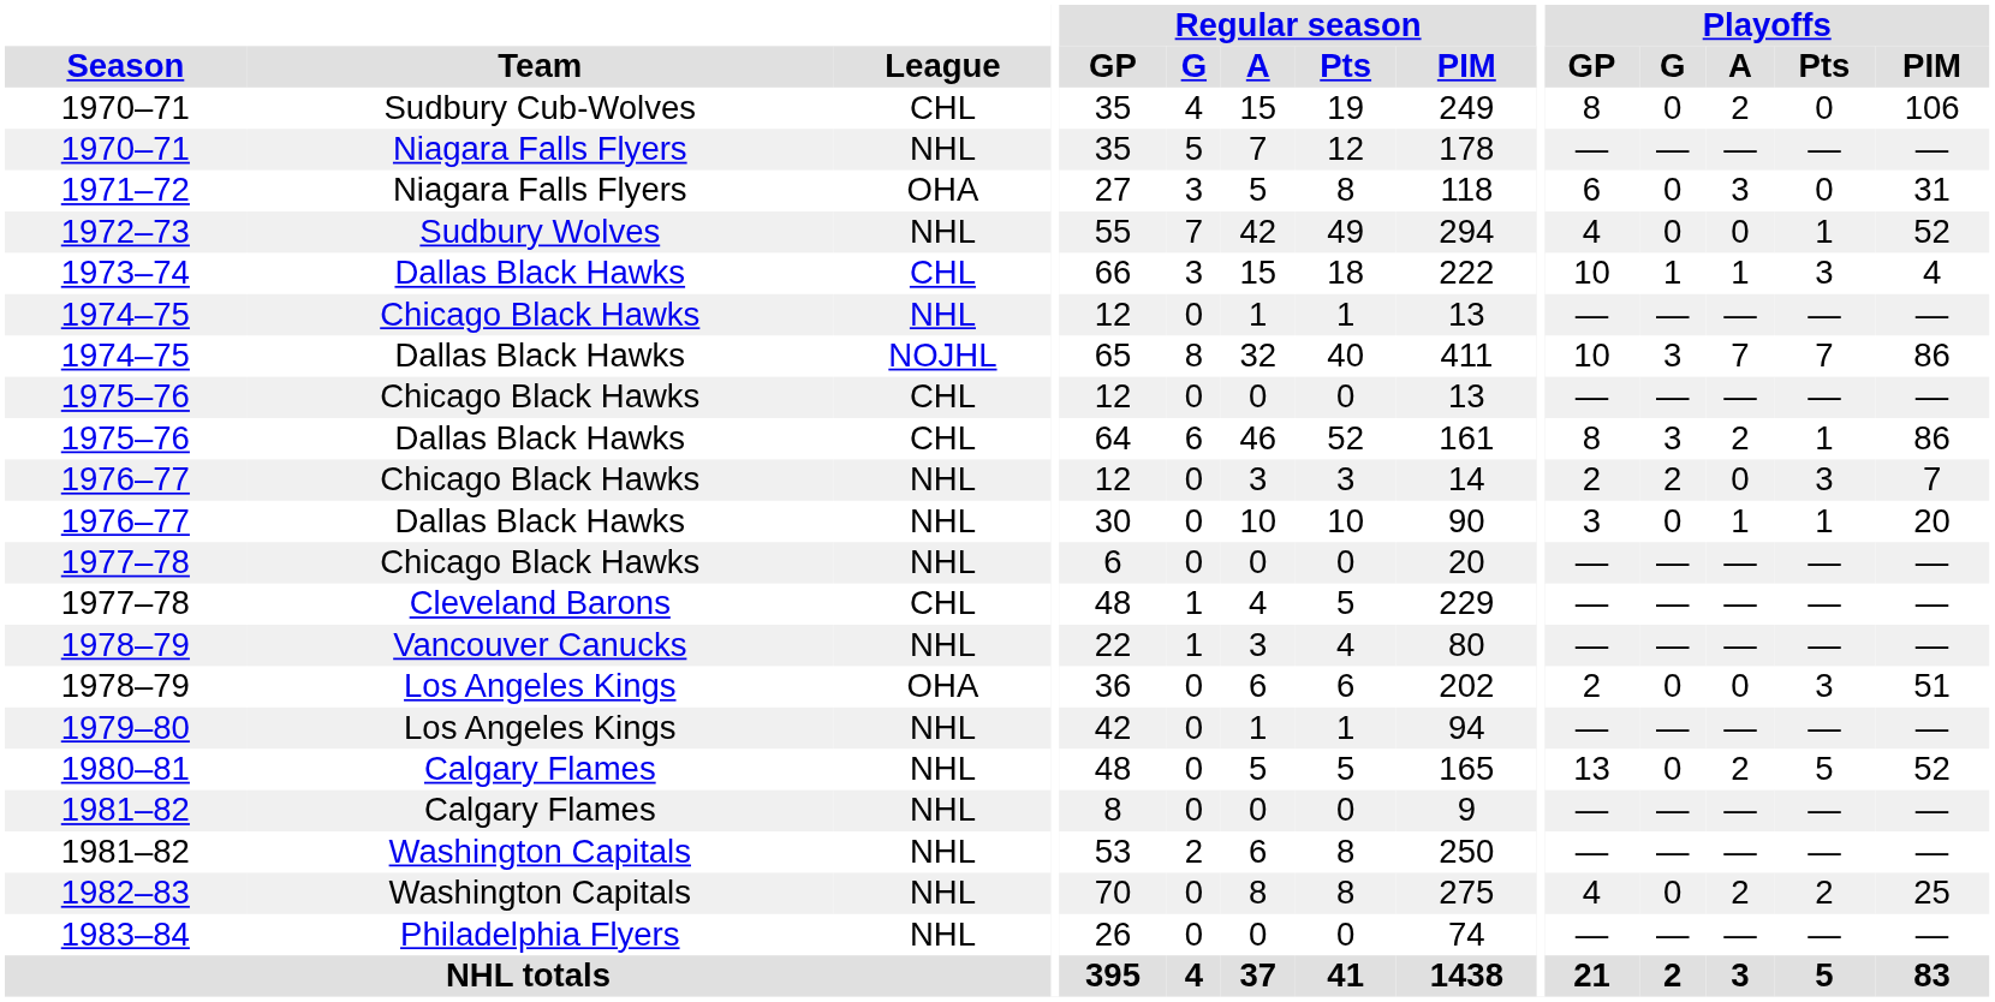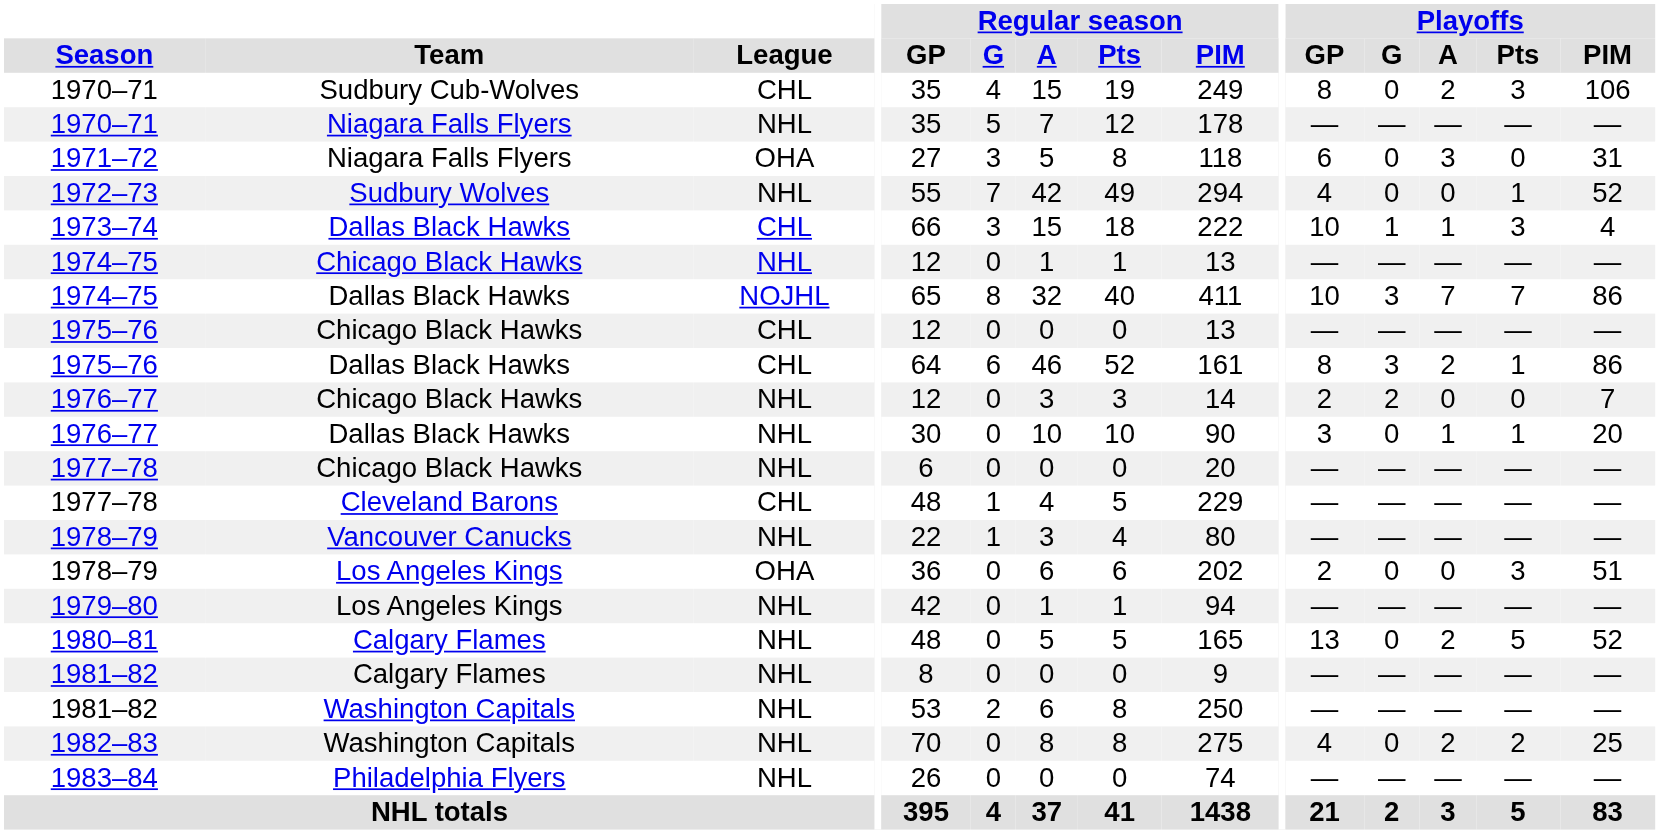1970–71 / Sudbury Cub-Wolves | Playoffs / Pts: 0 -> 3
1976–77 / Chicago Black Hawks | Playoffs / Pts: 3 -> 0
